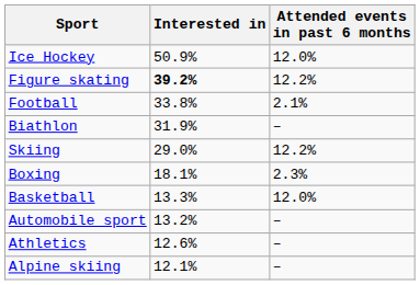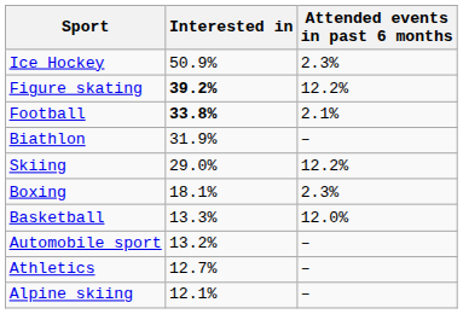Ice Hockey | Attended events in past 6 months: 12.0% -> 2.3%
Football | Interested in: normal -> bold
Athletics | Interested in: 12.6% -> 12.7%
